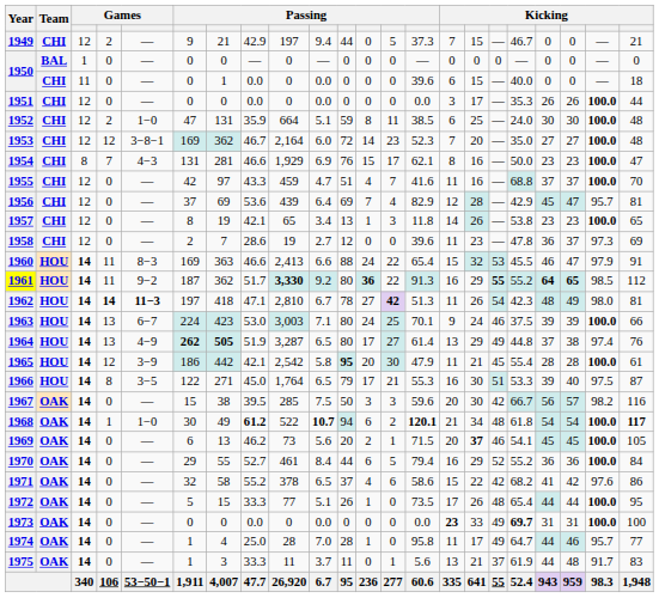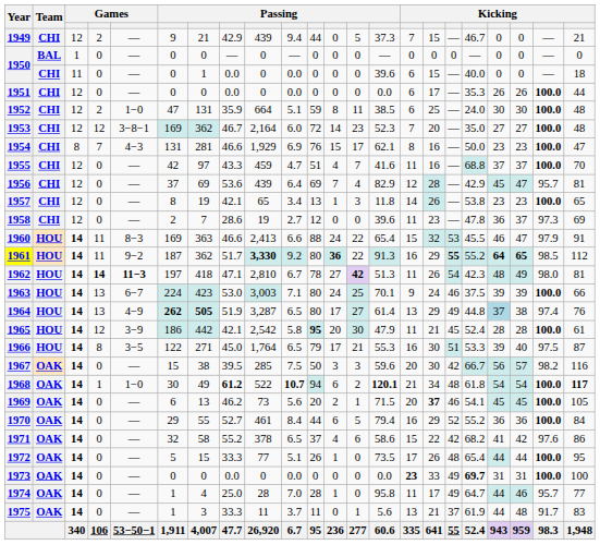1949 | column 9: 197 -> 439
1951 | column 15: 3 -> 6
1964 | column 19: no background -> lightblue background
1965 | column 18: 55.4 -> 52.4
